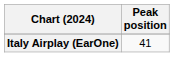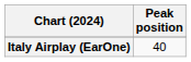Italy Airplay (EarOne) | Peak position: 41 -> 40
